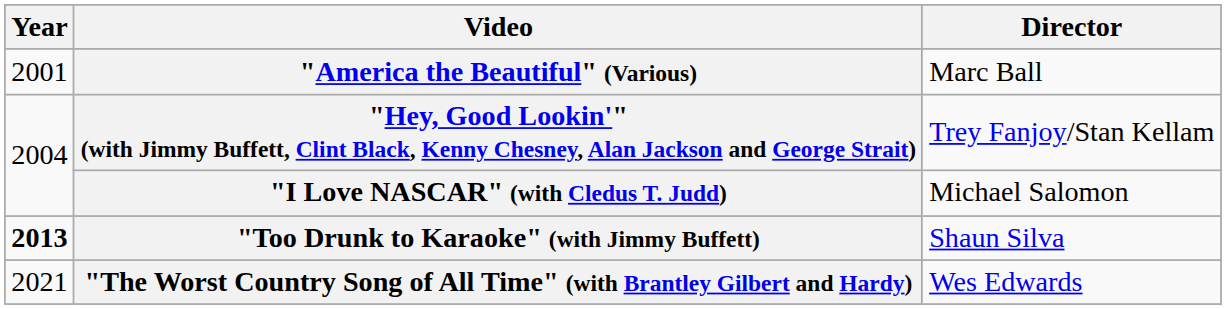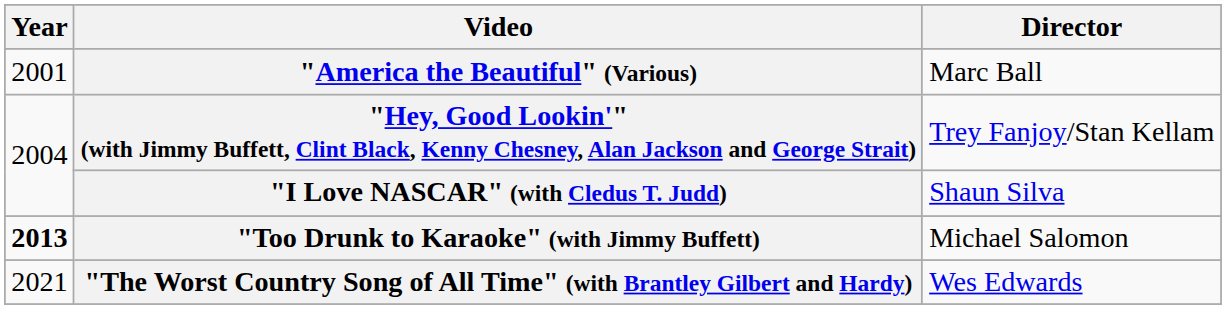"I Love NASCAR" (with Cledus T. Judd) | Director: Michael Salomon -> Shaun Silva
"Too Drunk to Karaoke" (with Jimmy Buffett) | Director: Shaun Silva -> Michael Salomon
